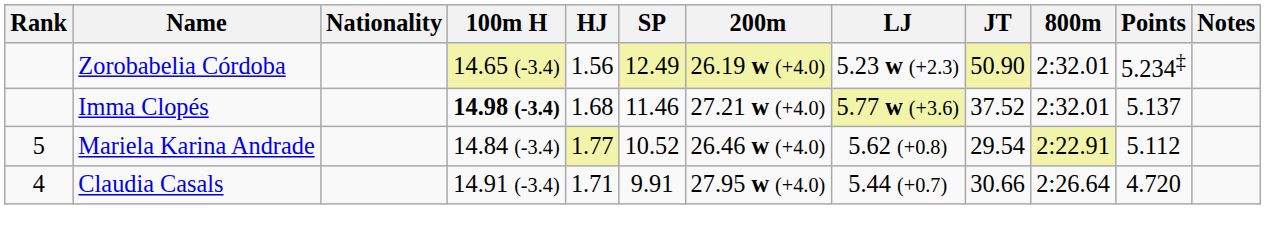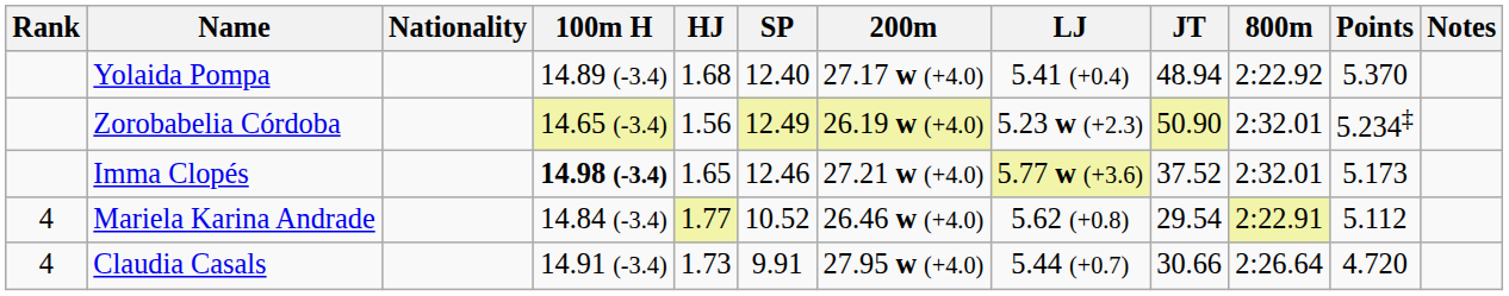+ row: Yolaida Pompa | 14.89 (-3.4) | 1.68 | 12.40 | 27.17 w (+4.0) | 5.41 (+0.4) | 48.94 | 2:22.92 | 5.370
Imma Clopés | HJ: 1.68 -> 1.65
Imma Clopés | SP: 11.46 -> 12.46
Imma Clopés | Points: 5.137 -> 5.173
Mariela Karina Andrade | Rank: 5 -> 4
Claudia Casals | HJ: 1.71 -> 1.73
